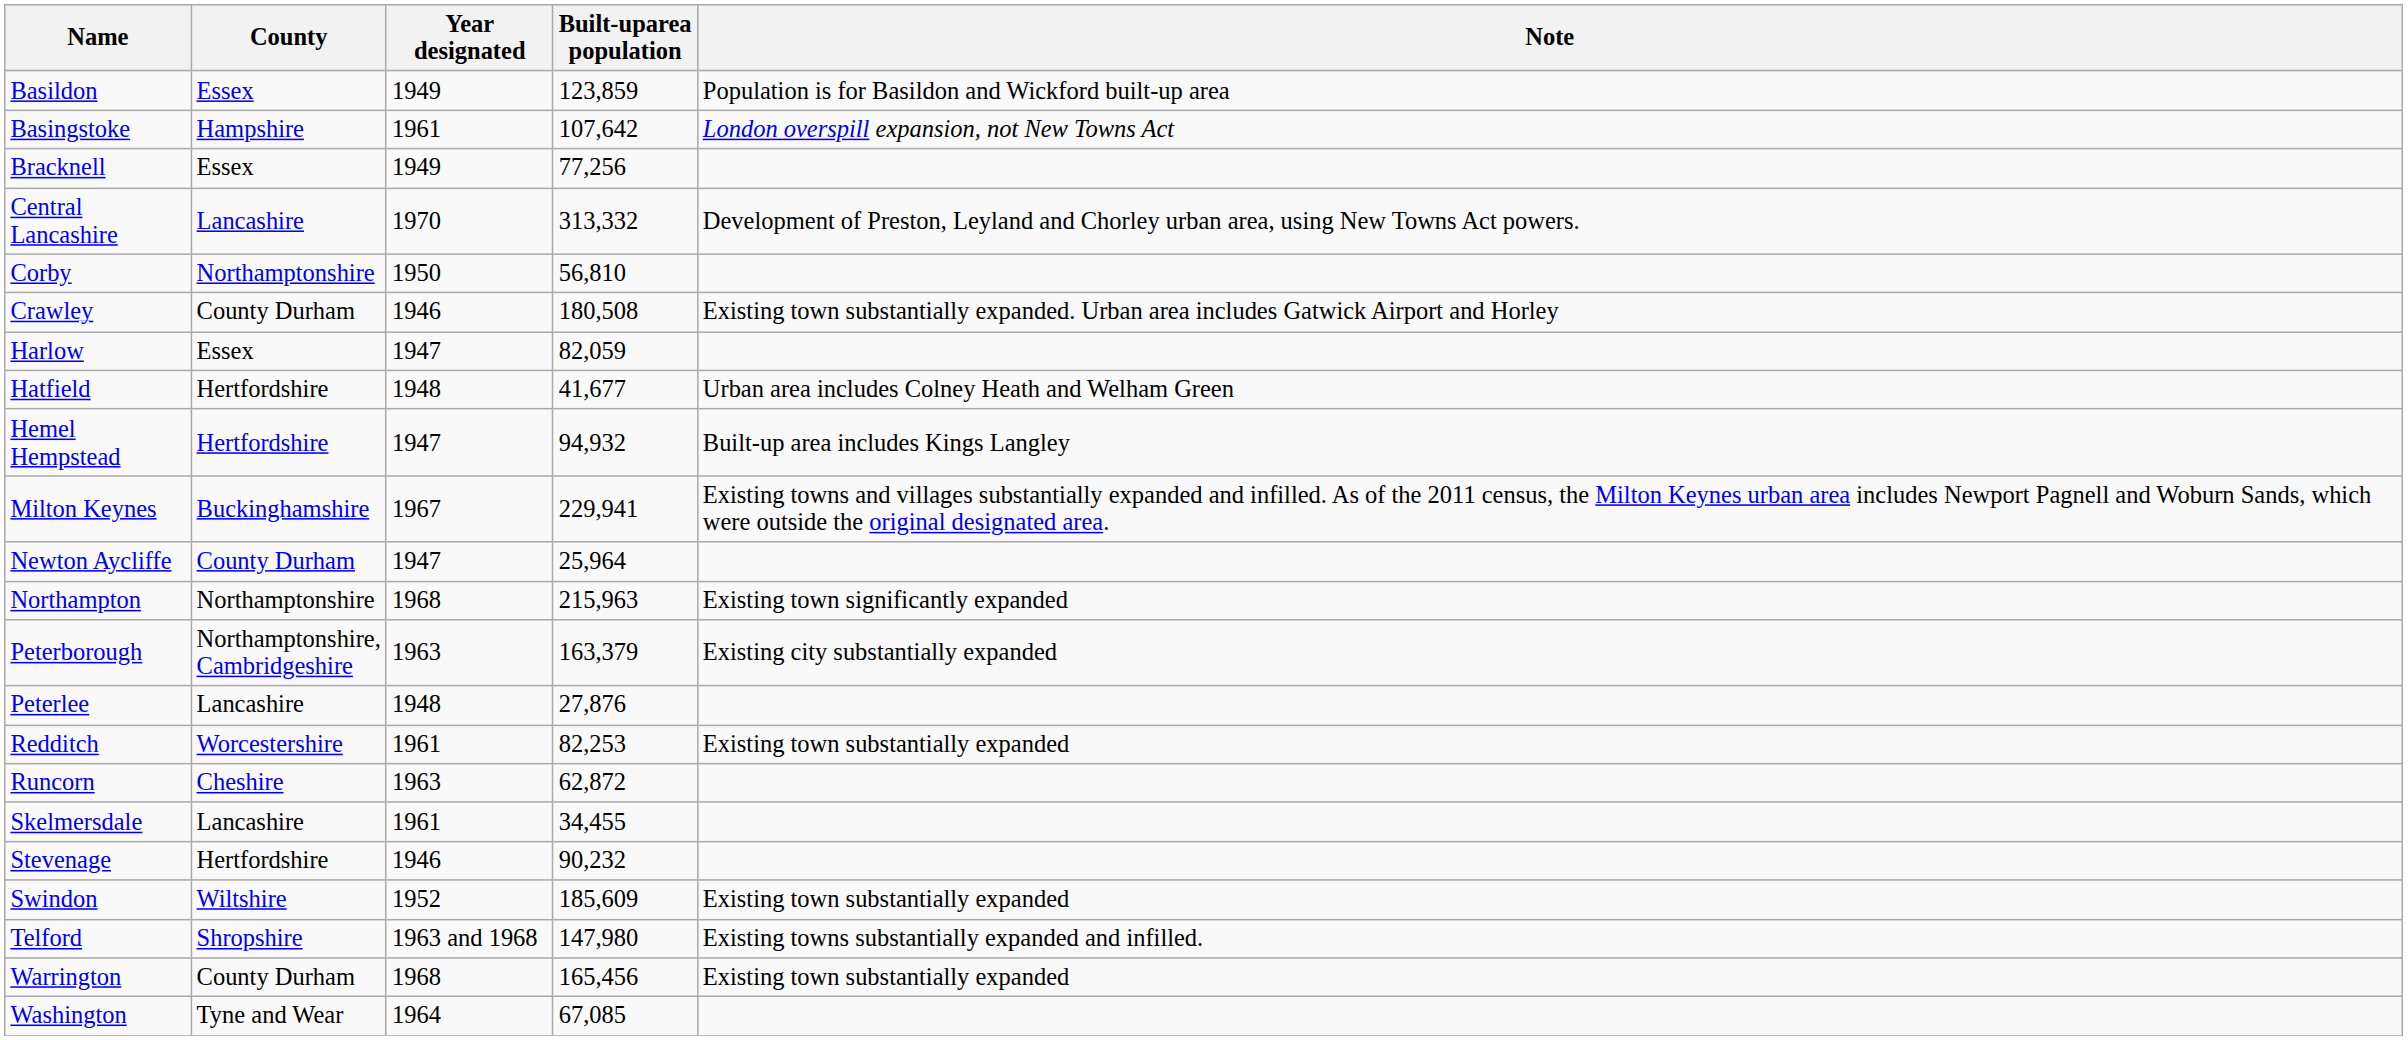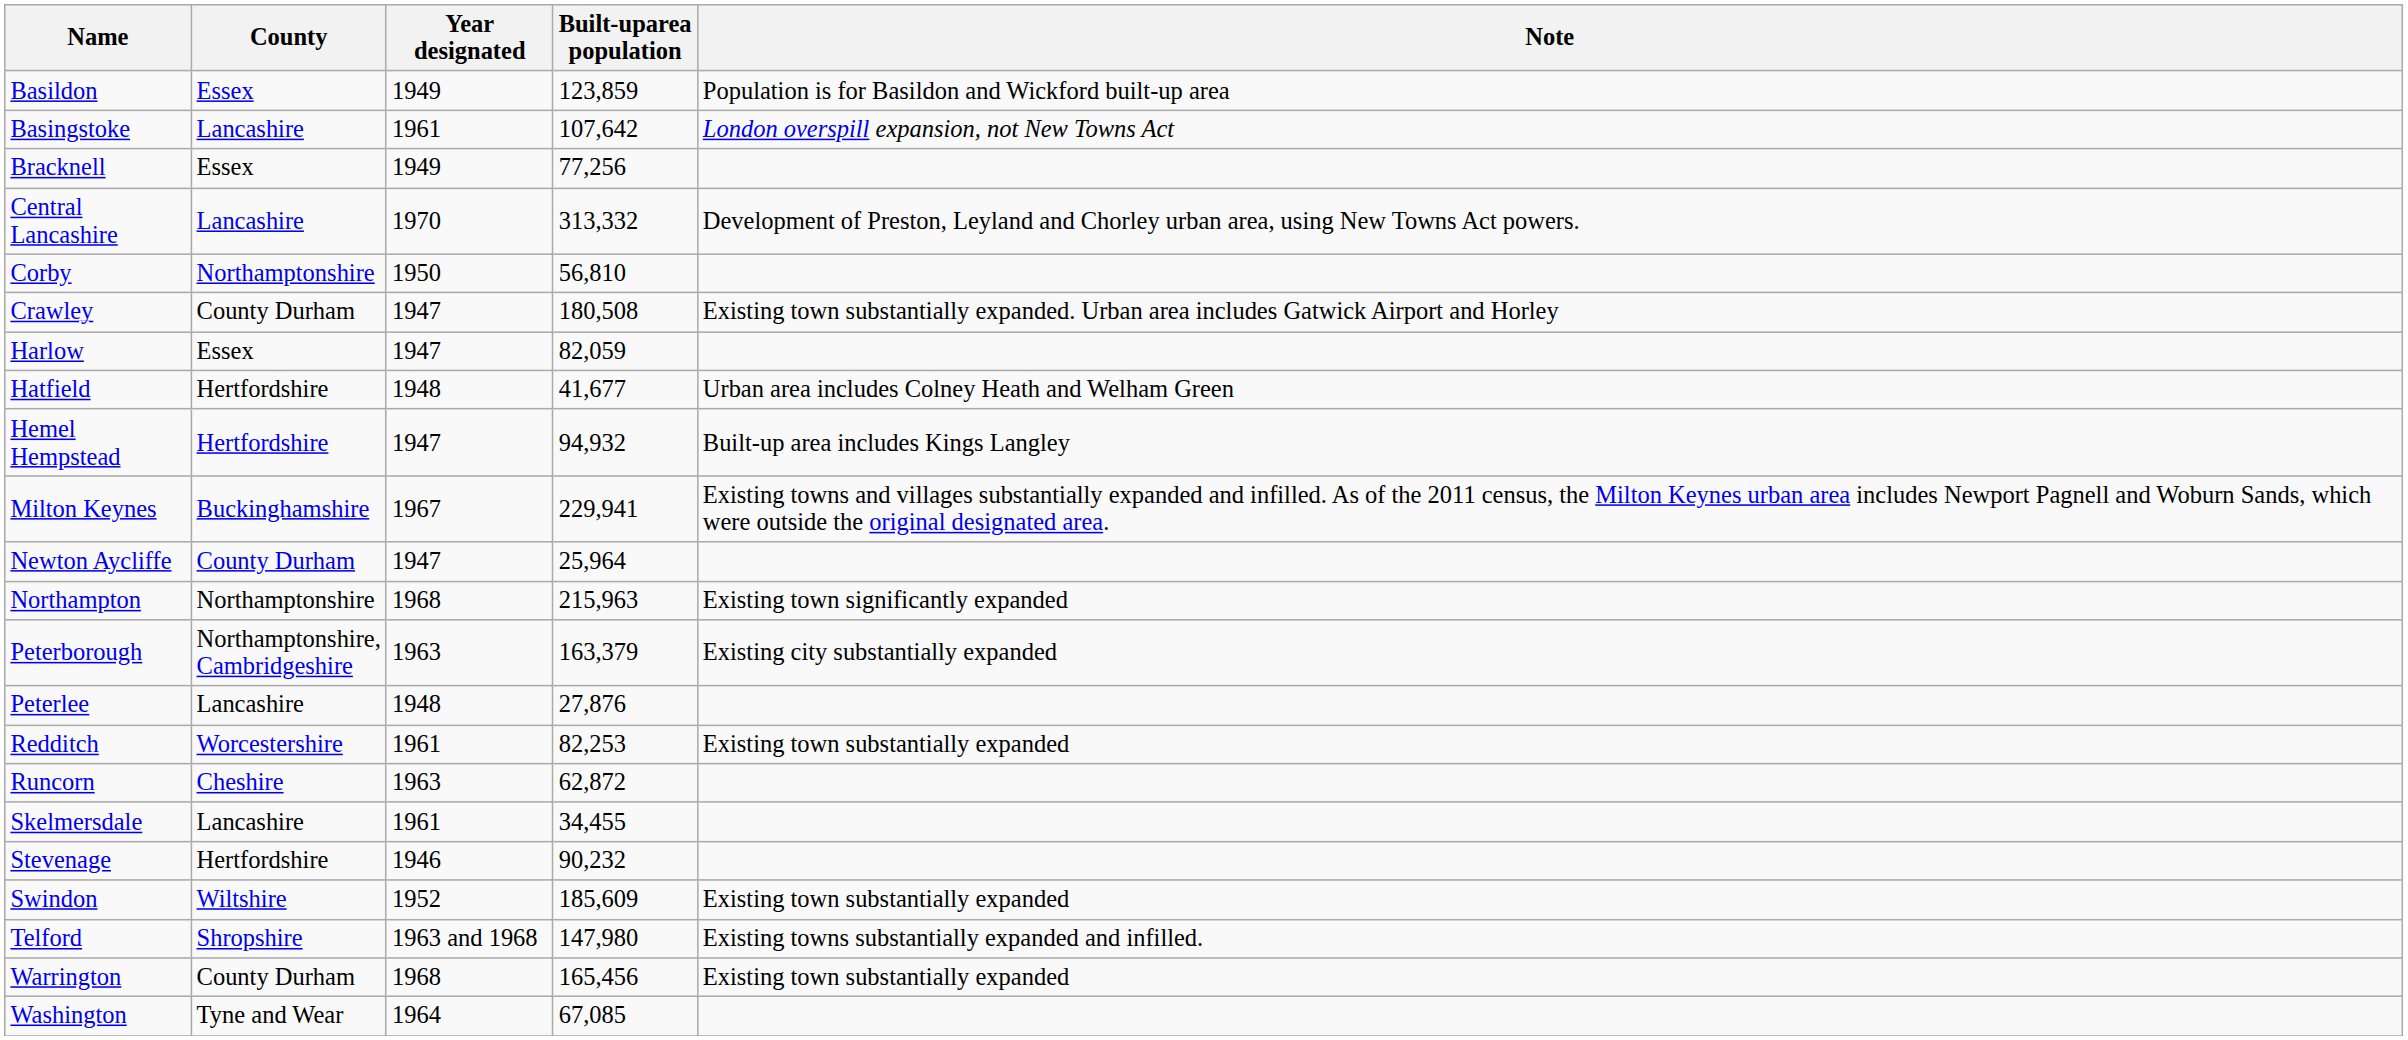Basingstoke | County: Hampshire -> Lancashire
Crawley | Year designated: 1946 -> 1947
